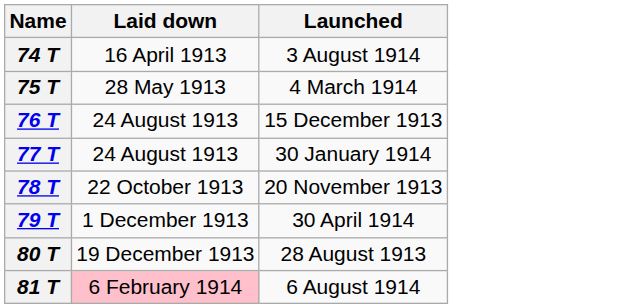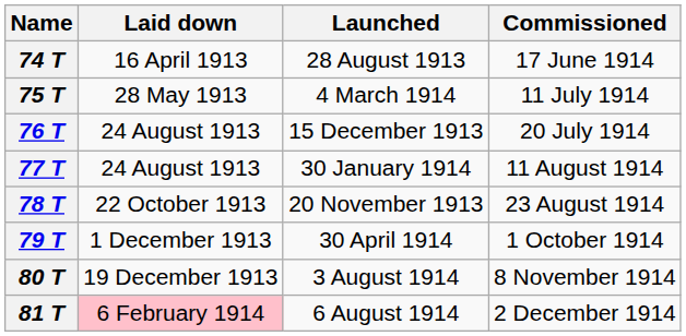+ column: Commissioned | 17 June 1914 | 11 July 1914 | 20 July 1914 | 11 August 1914 | 23 August 1914 | 1 October 1914 | 8 November 1914 | 2 December 1914
74 T | Launched: 3 August 1914 -> 28 August 1913
80 T | Launched: 28 August 1913 -> 3 August 1914
